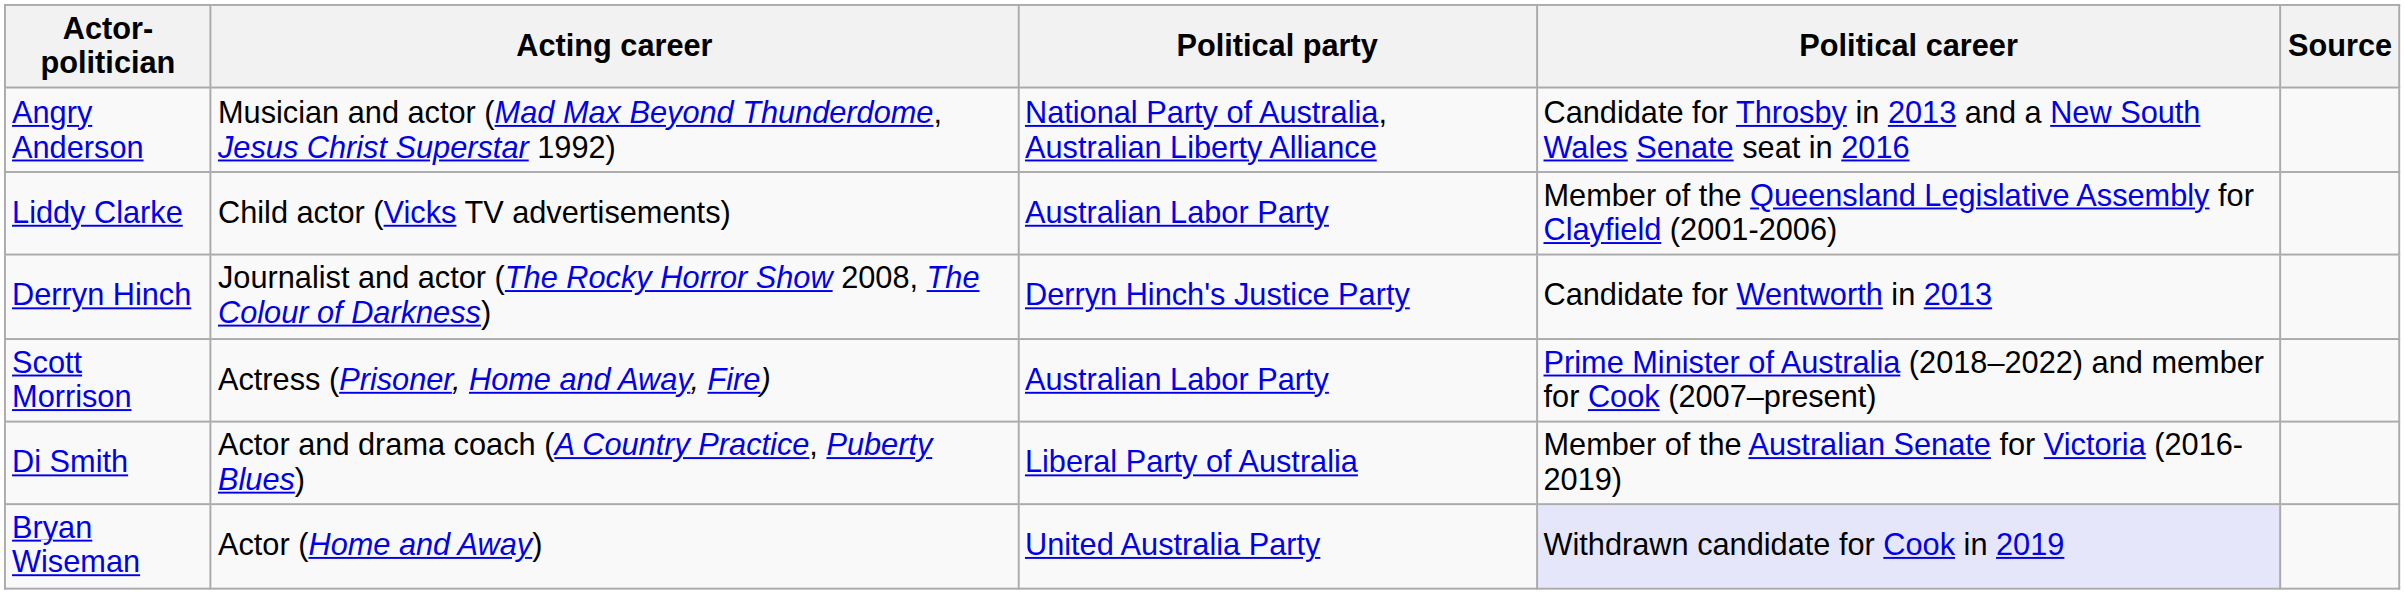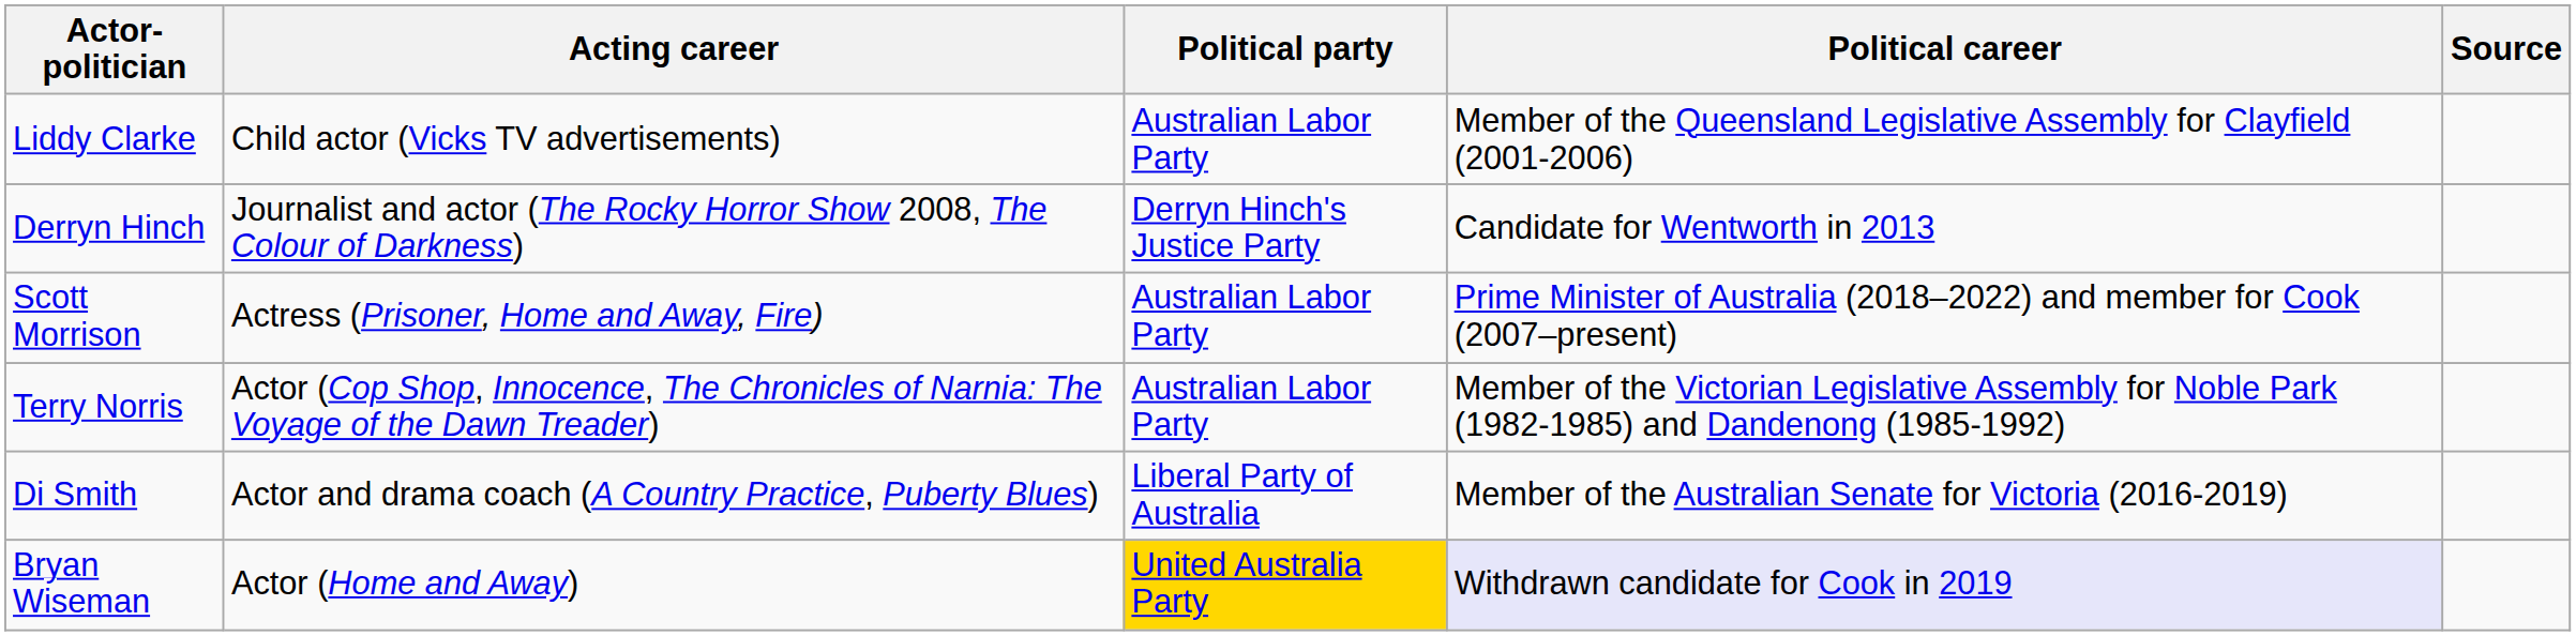- row: Angry Anderson | Musician and actor (Mad Max Beyond Thunderdome, Jesus Christ Superstar 1992) | National Party of Australia, Australian Liberty Alliance | Candidate for Throsby in 2013 and a New South Wales Senate seat in 2016
+ row: Terry Norris | Actor (Cop Shop, Innocence, The Chronicles of Narnia: The Voyage of the Dawn Treader) | Australian Labor Party | Member of the Victorian Legislative Assembly for Noble Park (1982-1985) and Dandenong (1985-1992)
Bryan Wiseman | Political party: no background -> gold background
